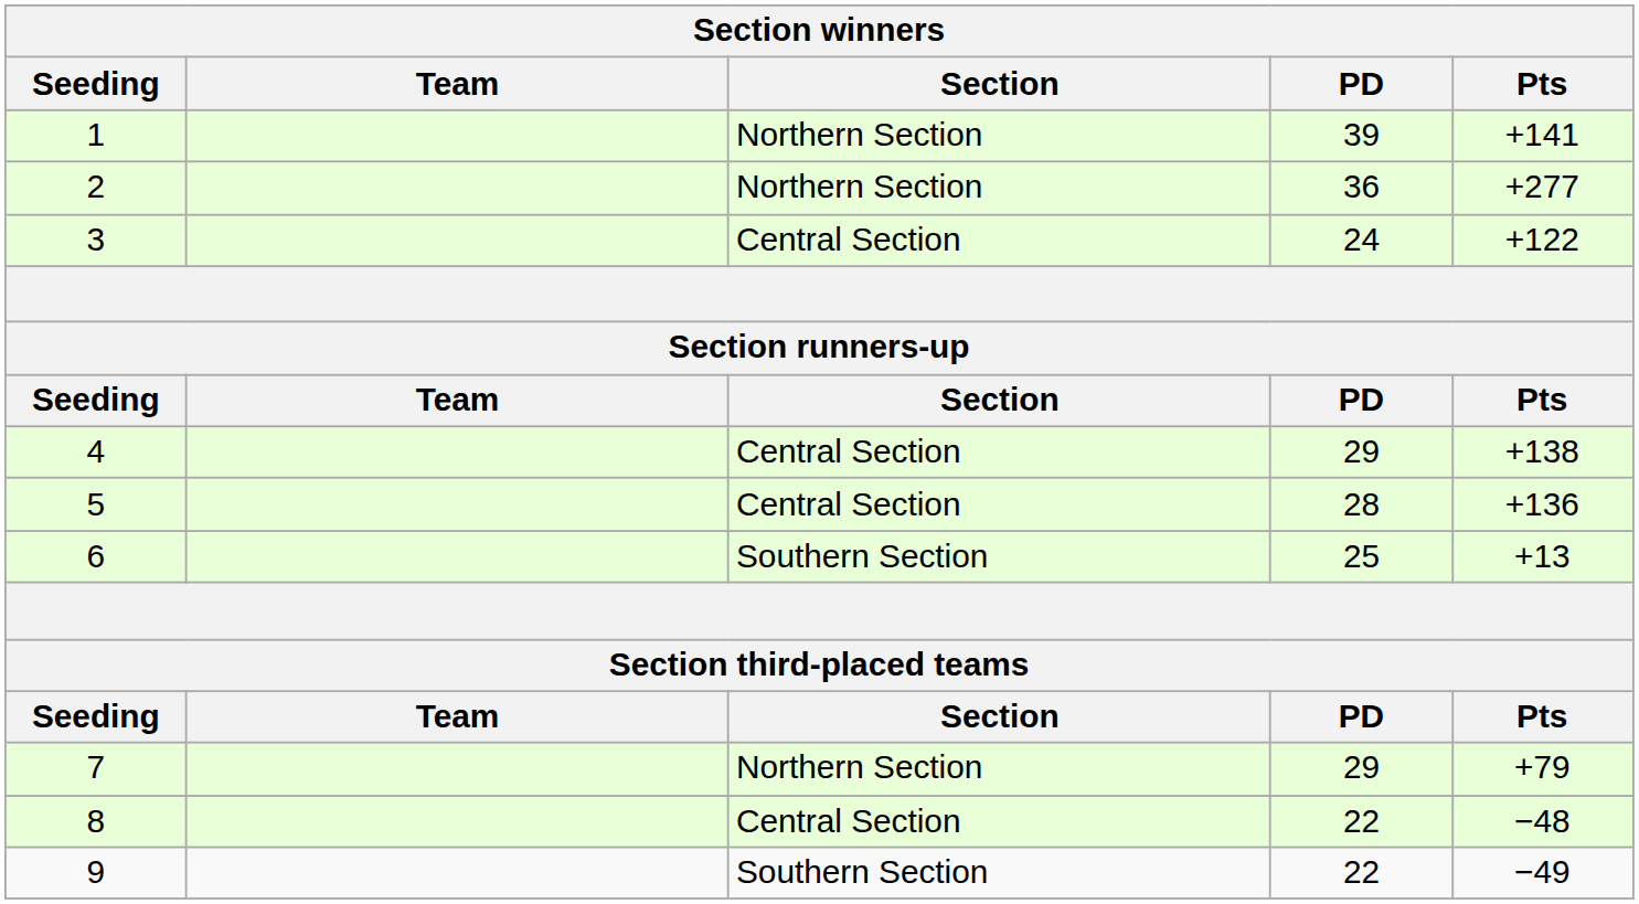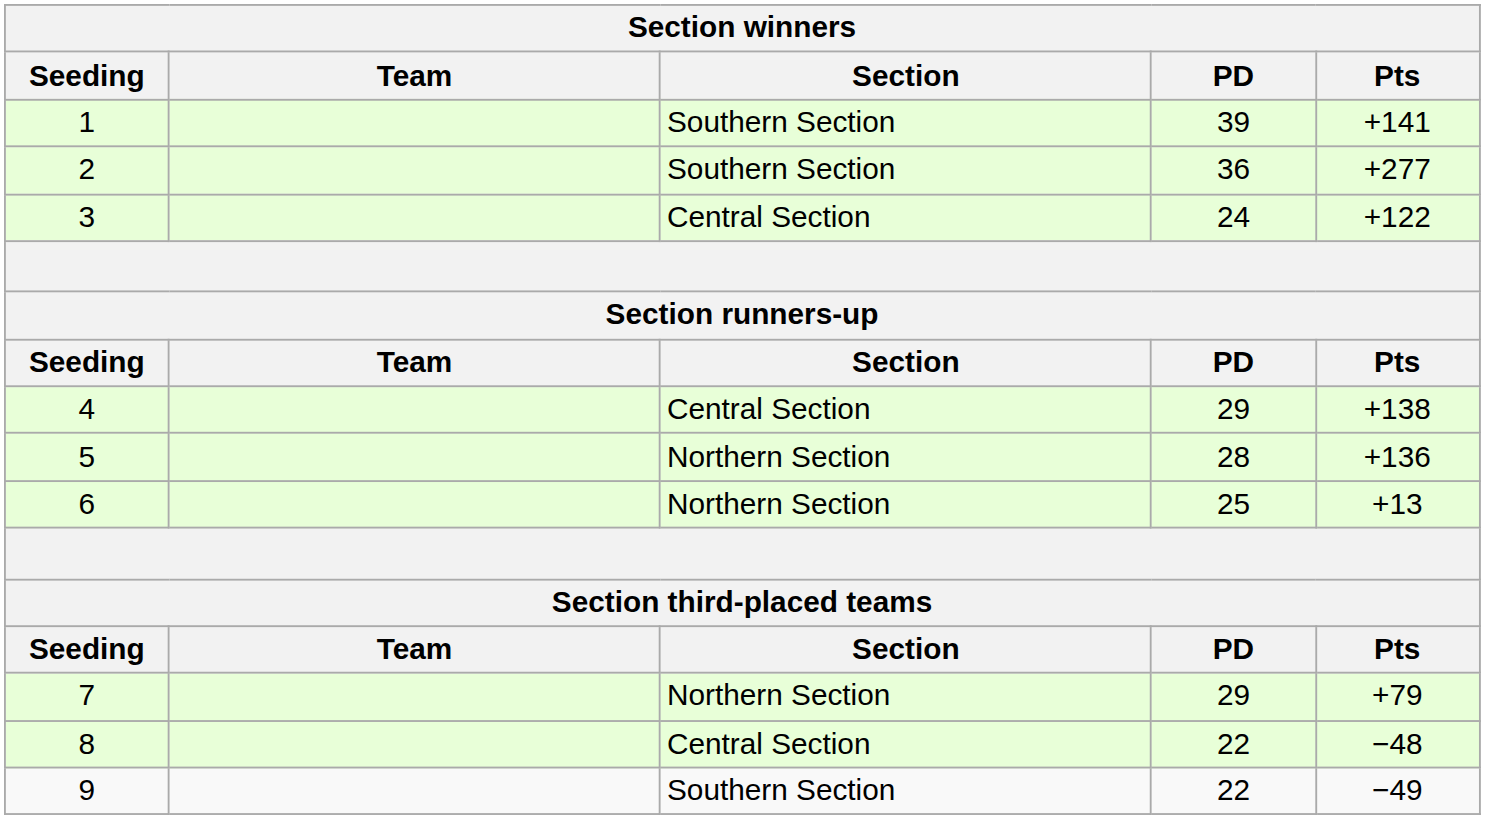1 | Section: Northern Section -> Southern Section
2 | Section: Northern Section -> Southern Section
5 | Section: Central Section -> Northern Section
6 | Section: Southern Section -> Northern Section
